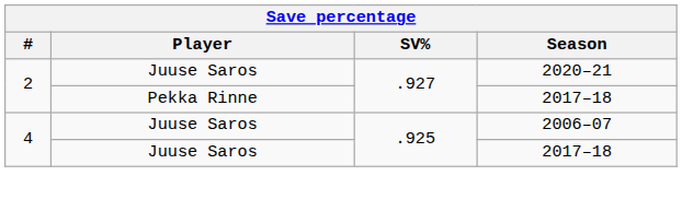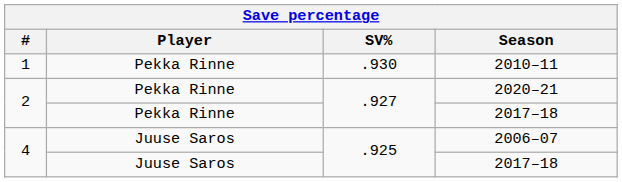+ row: 1 | Pekka Rinne | .930 | 2010–11
2020–21 | Player: Juuse Saros -> Pekka Rinne
